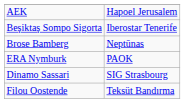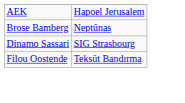- row: Beşiktaş Sompo Sigorta | Iberostar Tenerife
- row: ERA Nymburk | PAOK
